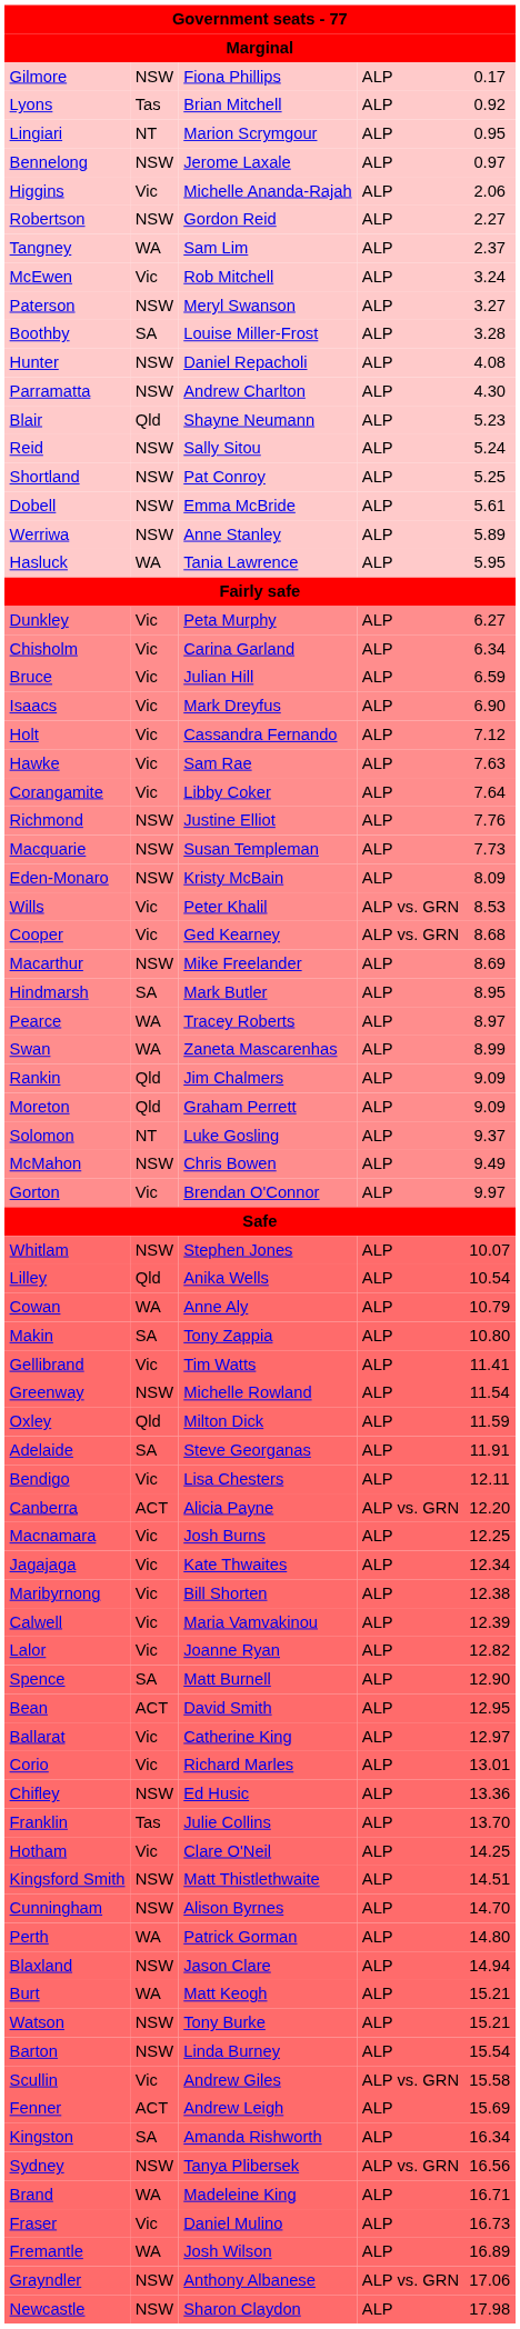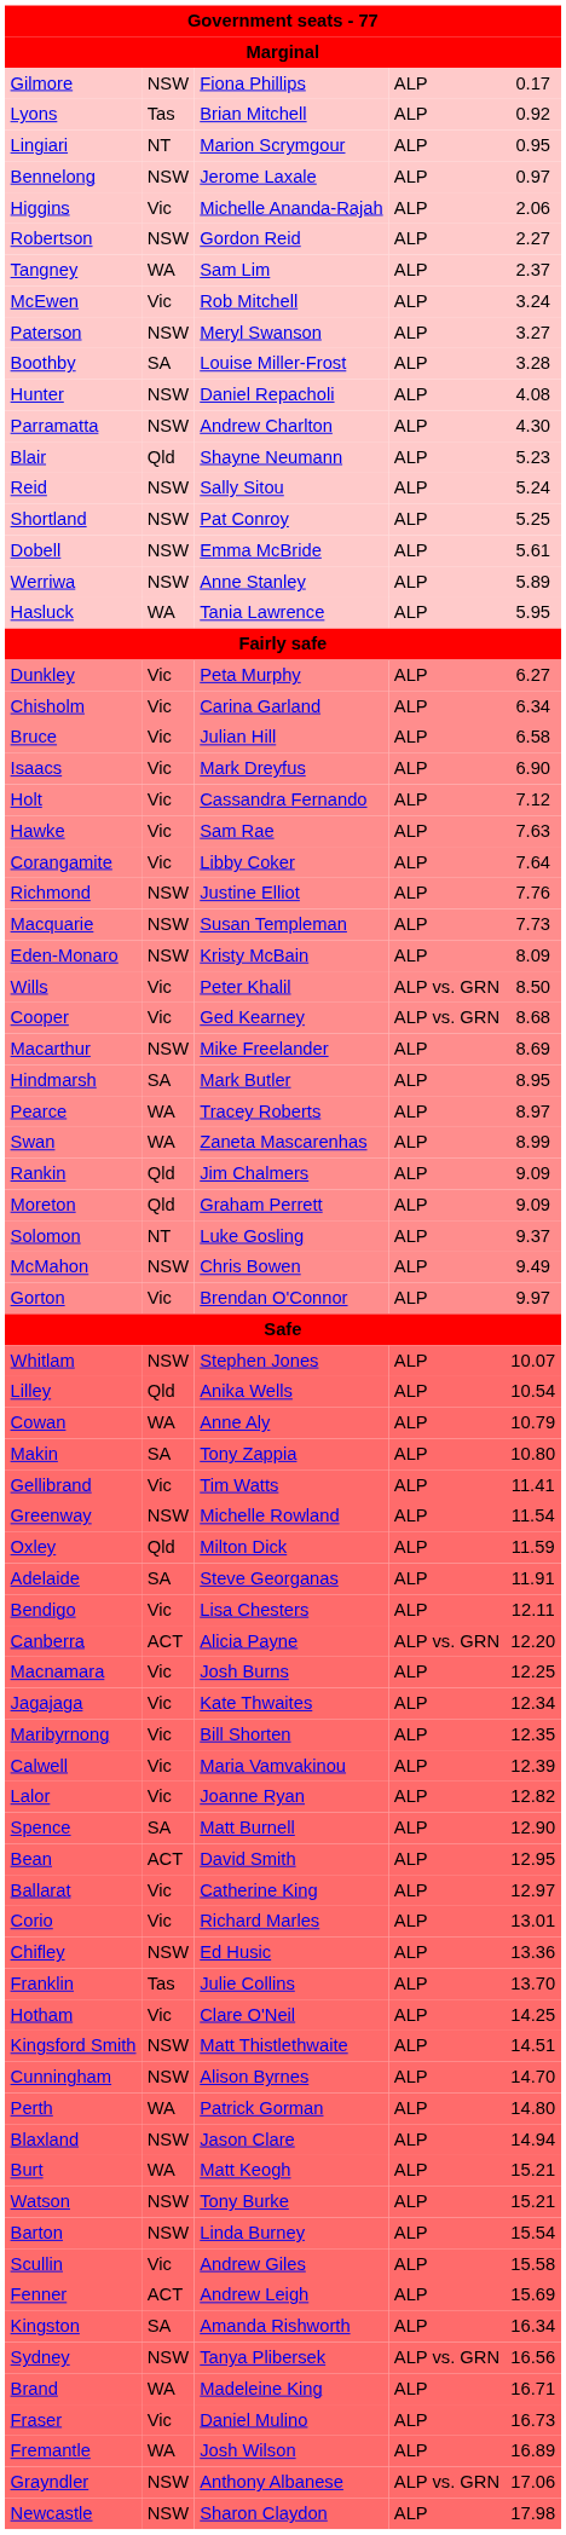Bruce | column 5: 6.59 -> 6.58
Wills | column 5: 8.53 -> 8.50
Maribyrnong | column 5: 12.38 -> 12.35
Scullin | column 4: ALP vs. GRN -> ALP
